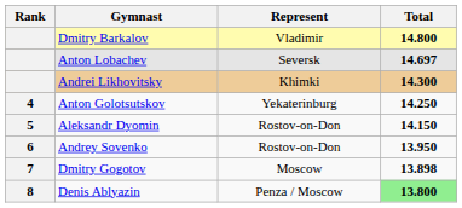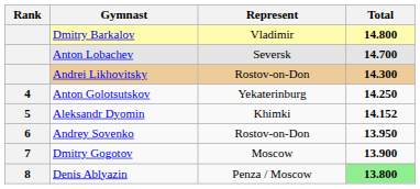Anton Lobachev | Total: 14.697 -> 14.700
Andrei Likhovitsky | Represent: Khimki -> Rostov-on-Don
Aleksandr Dyomin | Represent: Rostov-on-Don -> Khimki
Aleksandr Dyomin | Total: 14.150 -> 14.152
Dmitry Gogotov | Total: 13.898 -> 13.900
